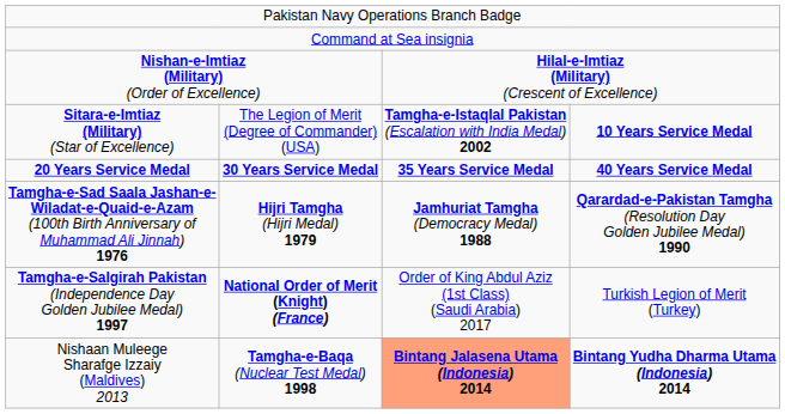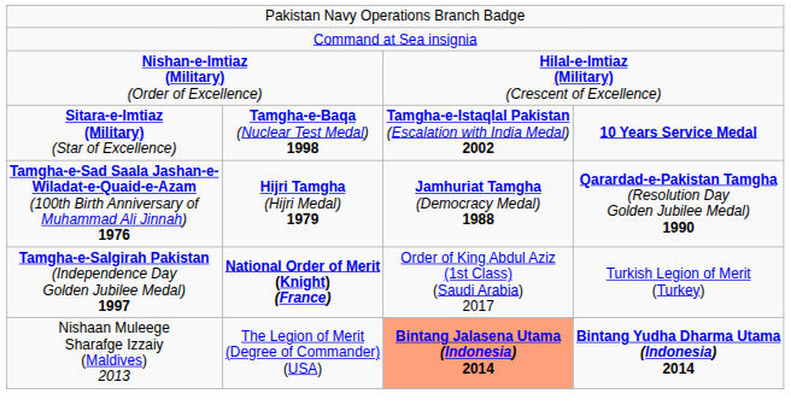Sitara-e-Imtiaz (Military) (Star of Excellence) | column 2: The Legion of Merit (Degree of Commander) (USA) -> Tamgha-e-Baqa (Nuclear Test Medal) 1998
- row: 20 Years Service Medal | 30 Years Service Medal | 35 Years Service Medal | 40 Years Service Medal
Nishaan Muleege Sharafge Izzaiy (Maldives) 2013 | column 2: Tamgha-e-Baqa (Nuclear Test Medal) 1998 -> The Legion of Merit (Degree of Commander) (USA)
